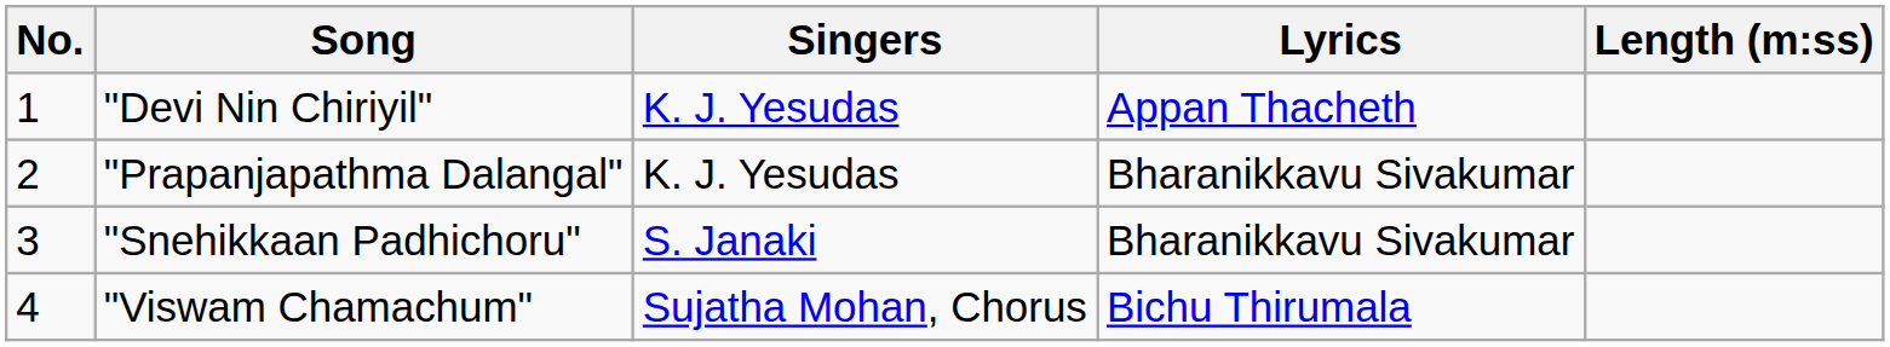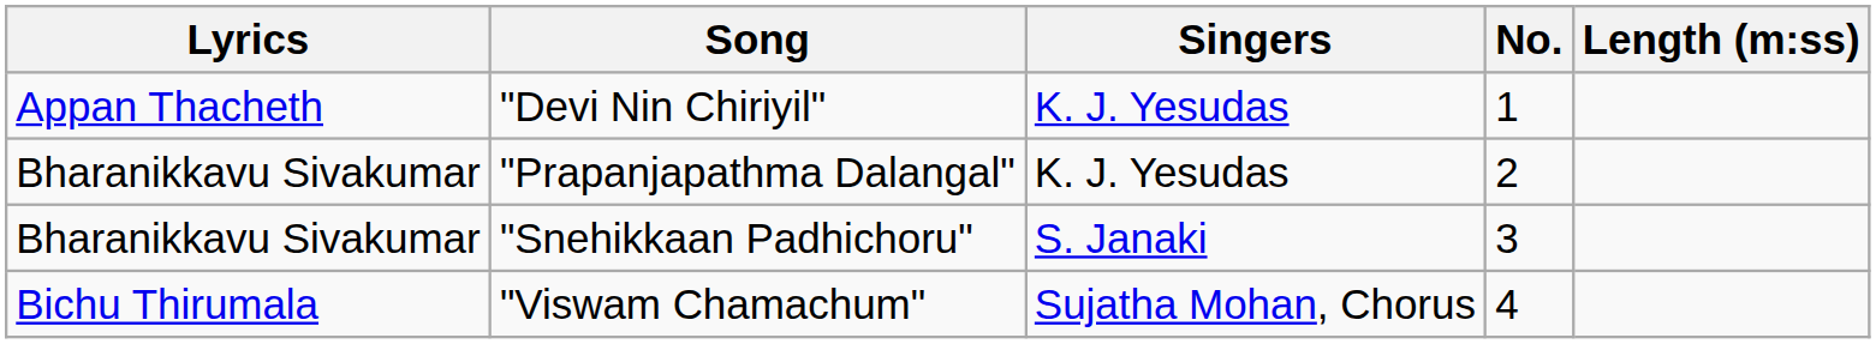columns swapped: No. <-> Lyrics
